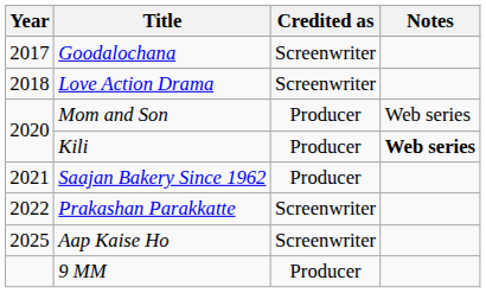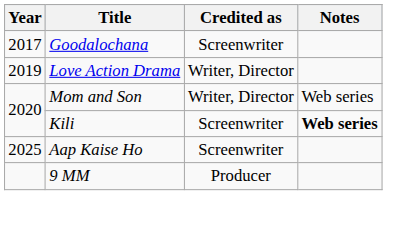Love Action Drama | Year: 2018 -> 2019
Love Action Drama | Credited as: Screenwriter -> Writer, Director
Mom and Son | Credited as: Producer -> Writer, Director
Kili | Credited as: Producer -> Screenwriter
- row: 2021 | Saajan Bakery Since 1962 | Producer
- row: 2022 | Prakashan Parakkatte | Screenwriter
